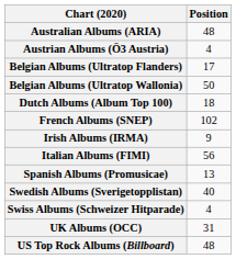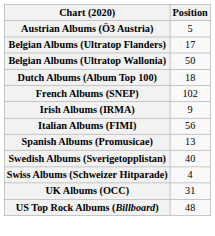- row: Australian Albums (ARIA) | 48
Austrian Albums (Ö3 Austria) | Position: 4 -> 5
